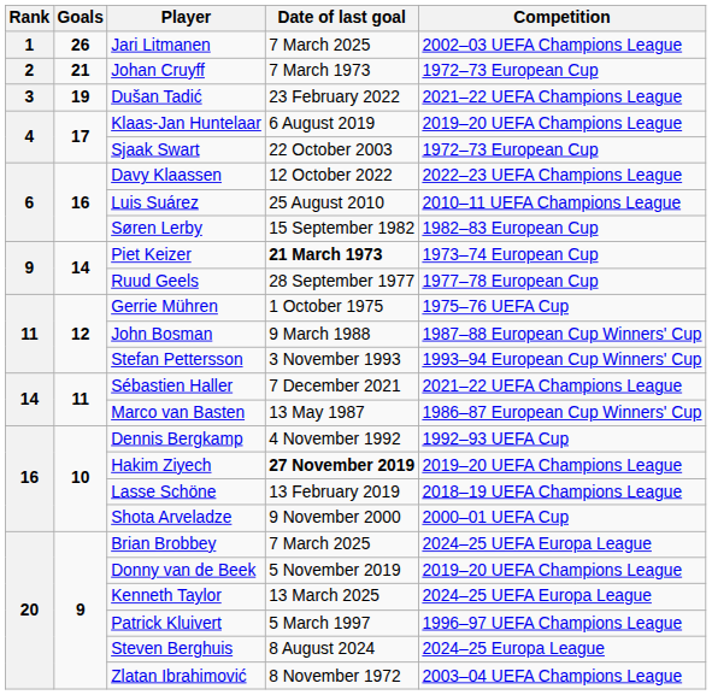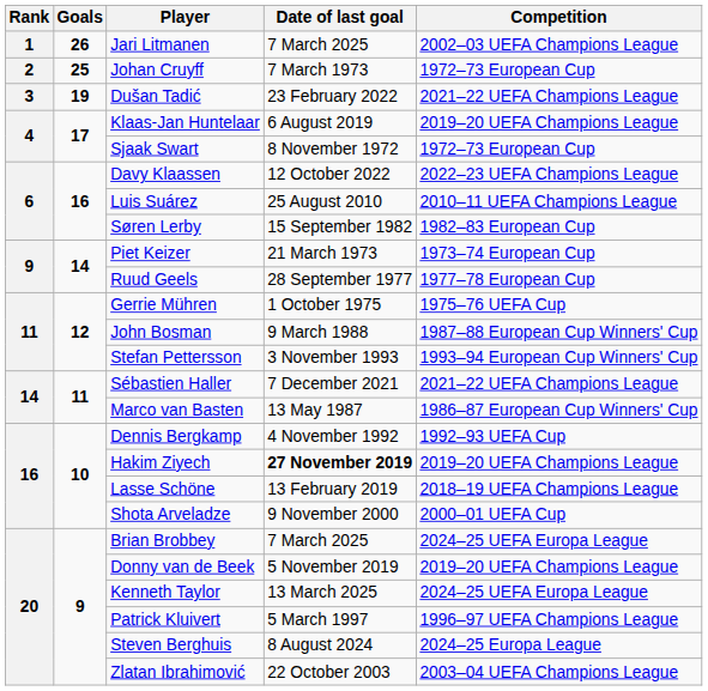Johan Cruyff | Goals: 21 -> 25
Sjaak Swart | Date of last goal: 22 October 2003 -> 8 November 1972
Piet Keizer | Date of last goal: bold -> normal
Zlatan Ibrahimović | Date of last goal: 8 November 1972 -> 22 October 2003
